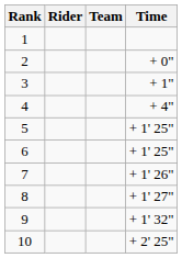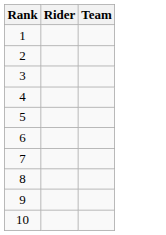- column: Time | + 0" | + 1" | + 4" | + 1' 25" | + 1' 25" | + 1' 26" | + 1' 27" | + 1' 32" | + 2' 25"
